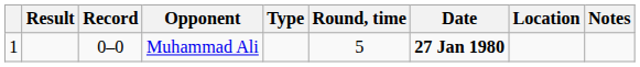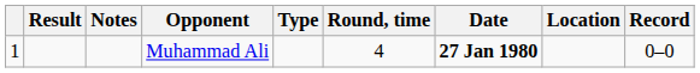columns swapped: Record <-> Notes
Muhammad Ali | Round, time: 5 -> 4
